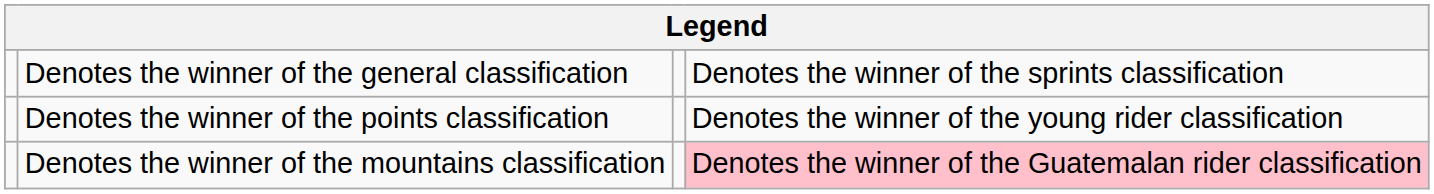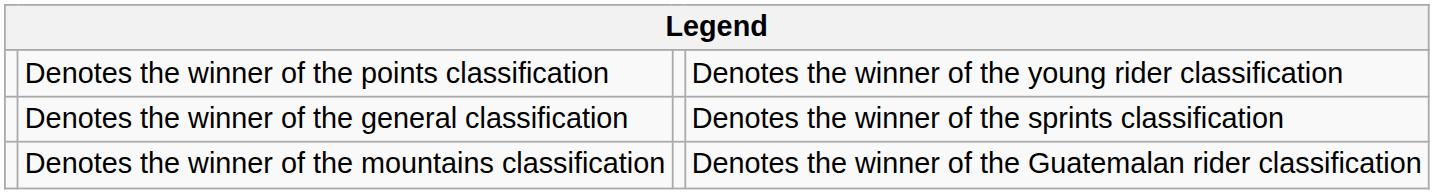rows swapped: Denotes the winner of the general classification <-> Denotes the winner of the points classification
Denotes the winner of the mountains classification | column 4: pink background -> no background
